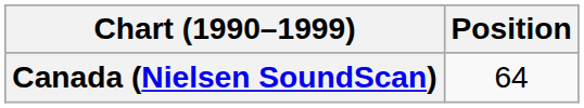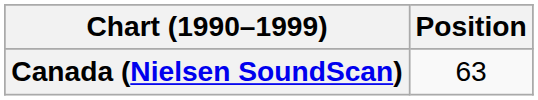Canada (Nielsen SoundScan) | Position: 64 -> 63
